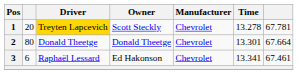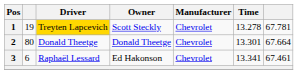1 | column 2: 20 -> 19
